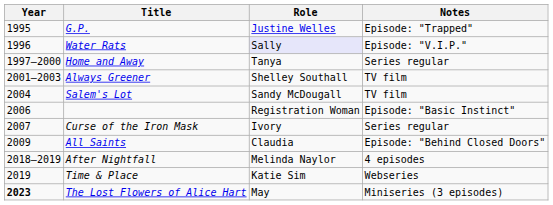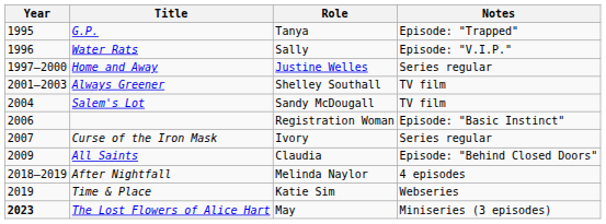G.P. | Role: Justine Welles -> Tanya
Water Rats | Role: lavender background -> no background
Home and Away | Role: Tanya -> Justine Welles
